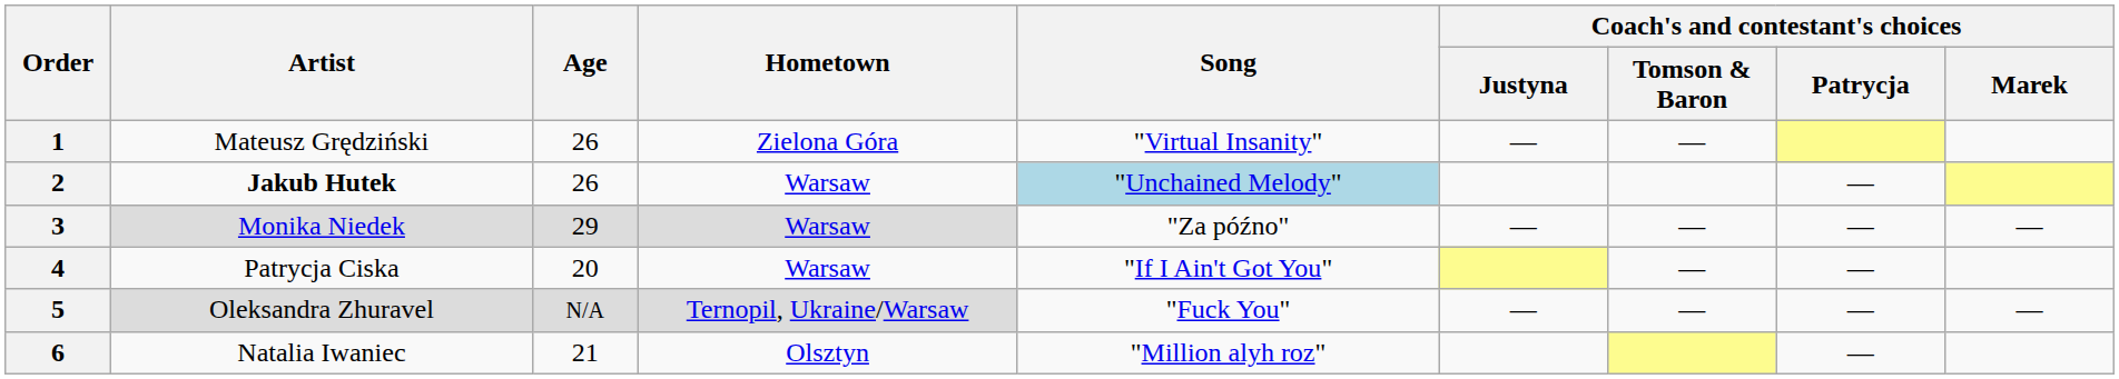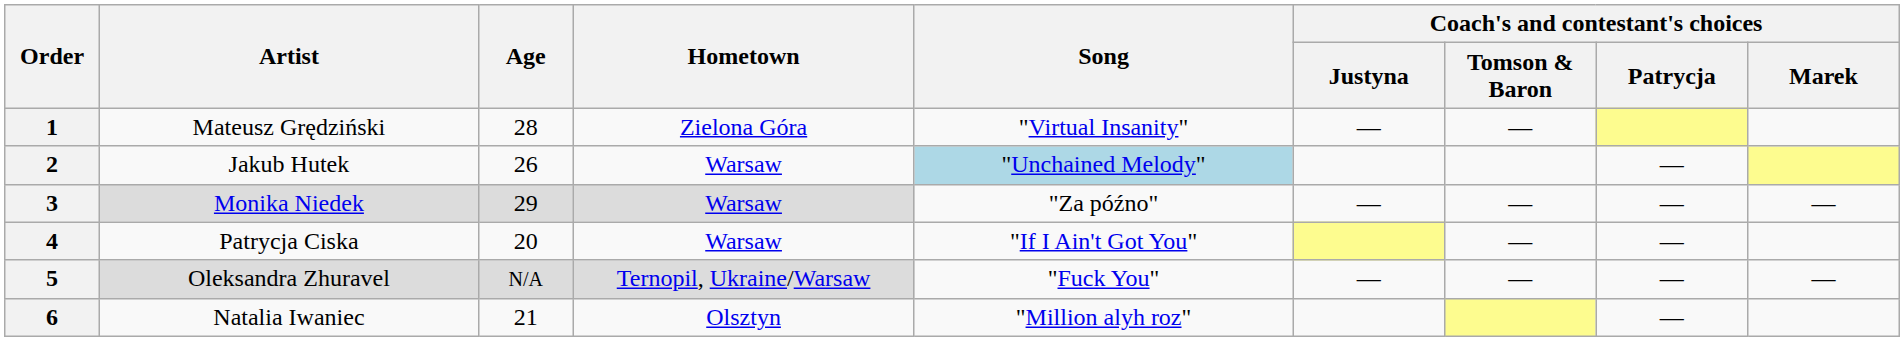1 | Age: 26 -> 28
2 | Artist: bold -> normal
